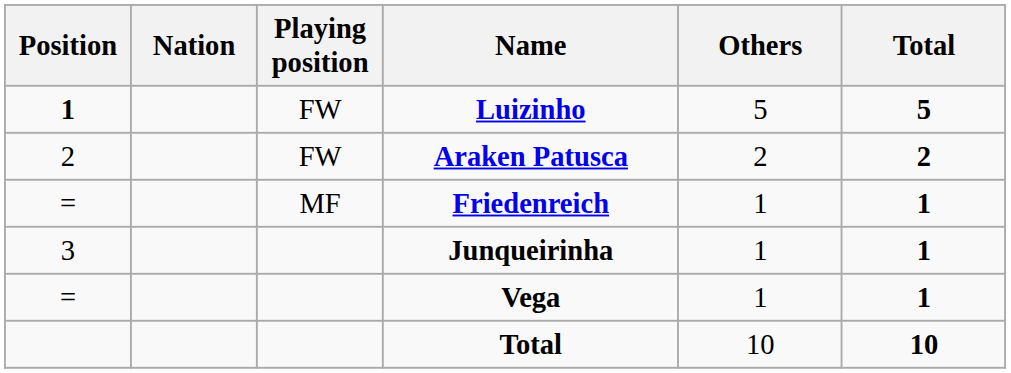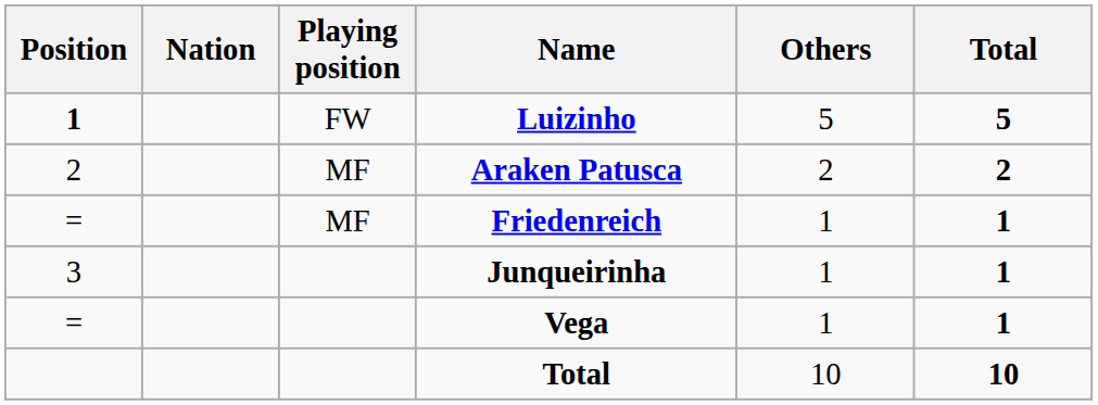Araken Patusca | Playing position: FW -> MF
